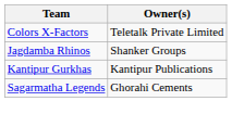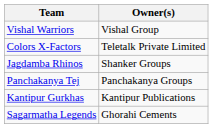+ row: Vishal Warriors | Vishal Group
+ row: Panchakanya Tej | Panchakanya Groups
